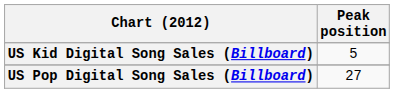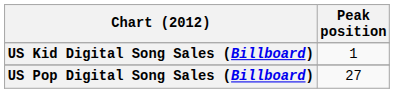US Kid Digital Song Sales (Billboard) | Peak position: 5 -> 1
